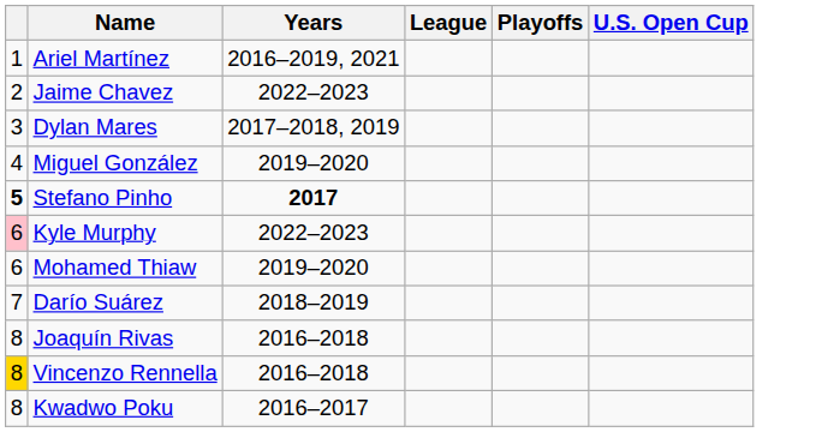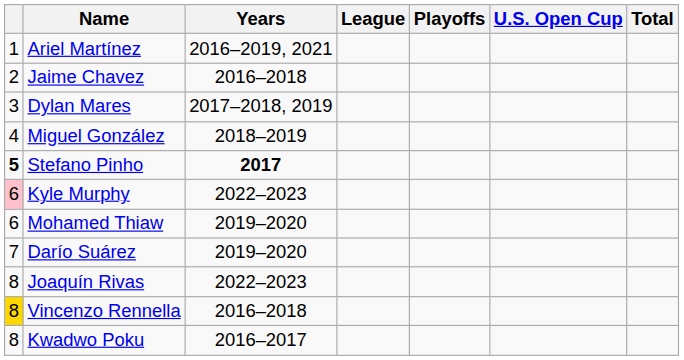+ column: Total
Jaime Chavez | Years: 2022–2023 -> 2016–2018
Miguel González | Years: 2019–2020 -> 2018–2019
Darío Suárez | Years: 2018–2019 -> 2019–2020
Joaquín Rivas | Years: 2016–2018 -> 2022–2023
